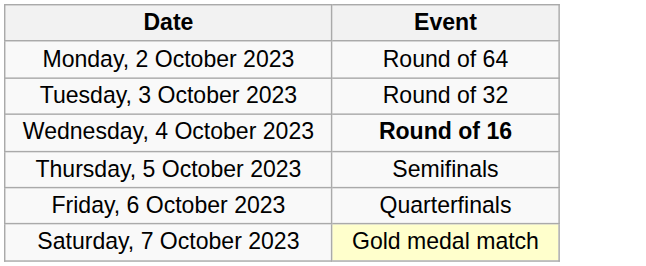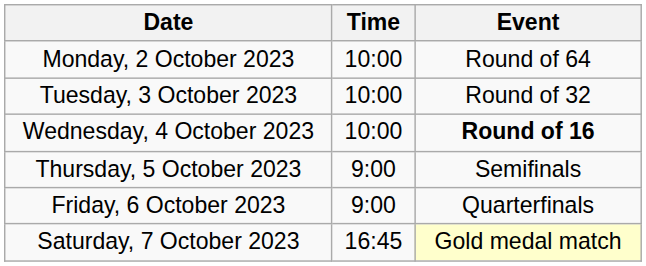+ column: Time | 10:00 | 10:00 | 10:00 | 9:00 | 9:00 | 16:45
